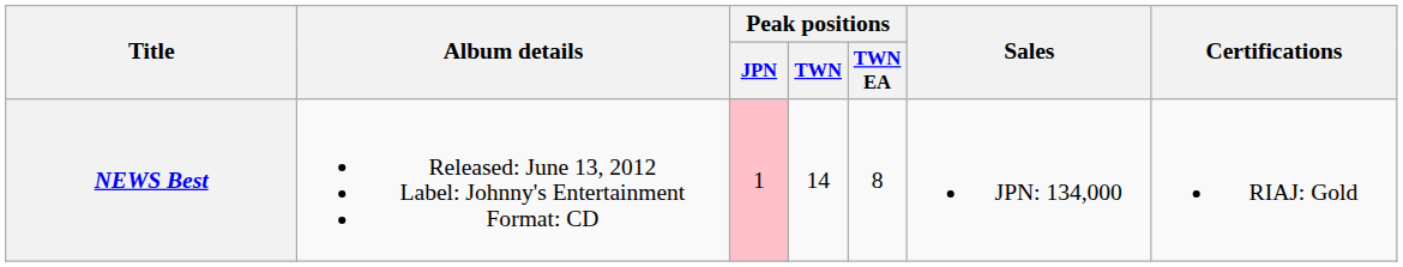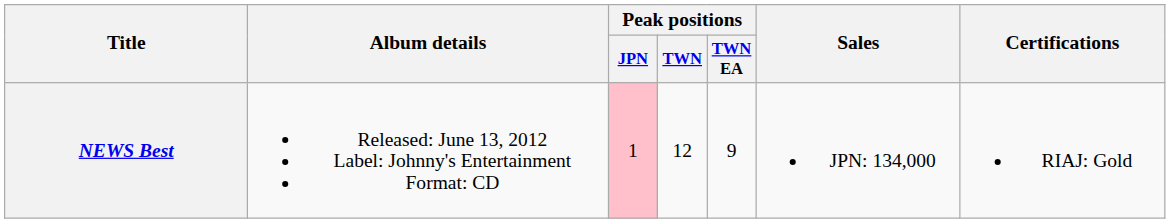NEWS Best | Peak positions / TWN: 14 -> 12
NEWS Best | Peak positions / TWN EA: 8 -> 9
